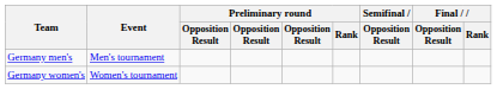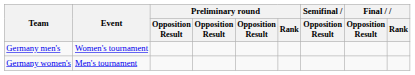Germany men's | Event: Men's tournament -> Women's tournament
Germany women's | Event: Women's tournament -> Men's tournament
